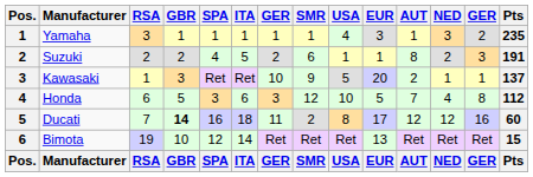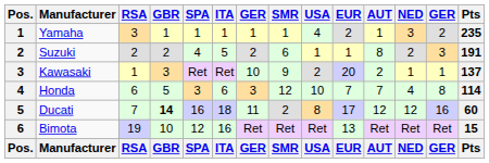Yamaha | EUR: 3 -> 2
Kawasaki | USA: 5 -> 2
Honda | EUR: 5 -> 7
Honda | Pts: 112 -> 114
Bimota | ITA: 14 -> 16
